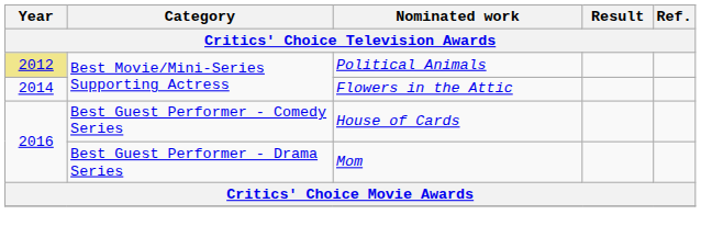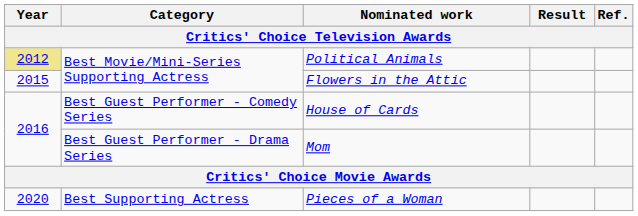Flowers in the Attic | Year: 2014 -> 2015
+ row: 2020 | Best Supporting Actress | Pieces of a Woman
